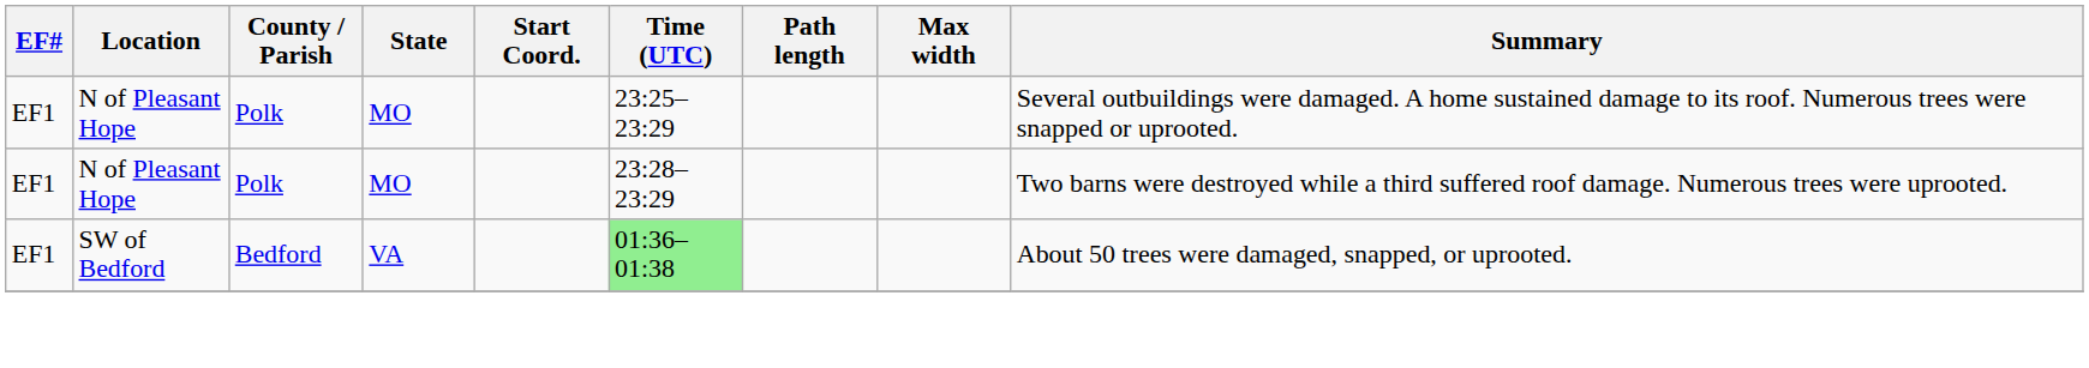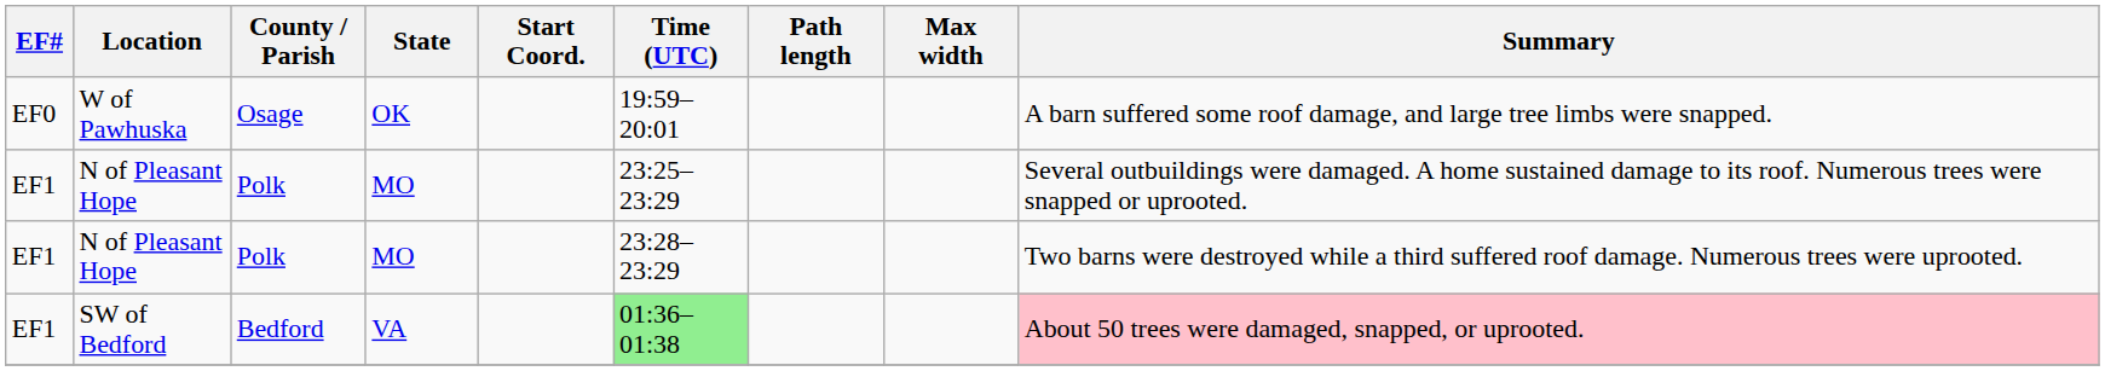+ row: EF0 | W of Pawhuska | Osage | OK | 19:59–20:01 | A barn suffered some roof damage, and large tree limbs were snapped.
SW of Bedford | Summary: no background -> pink background
